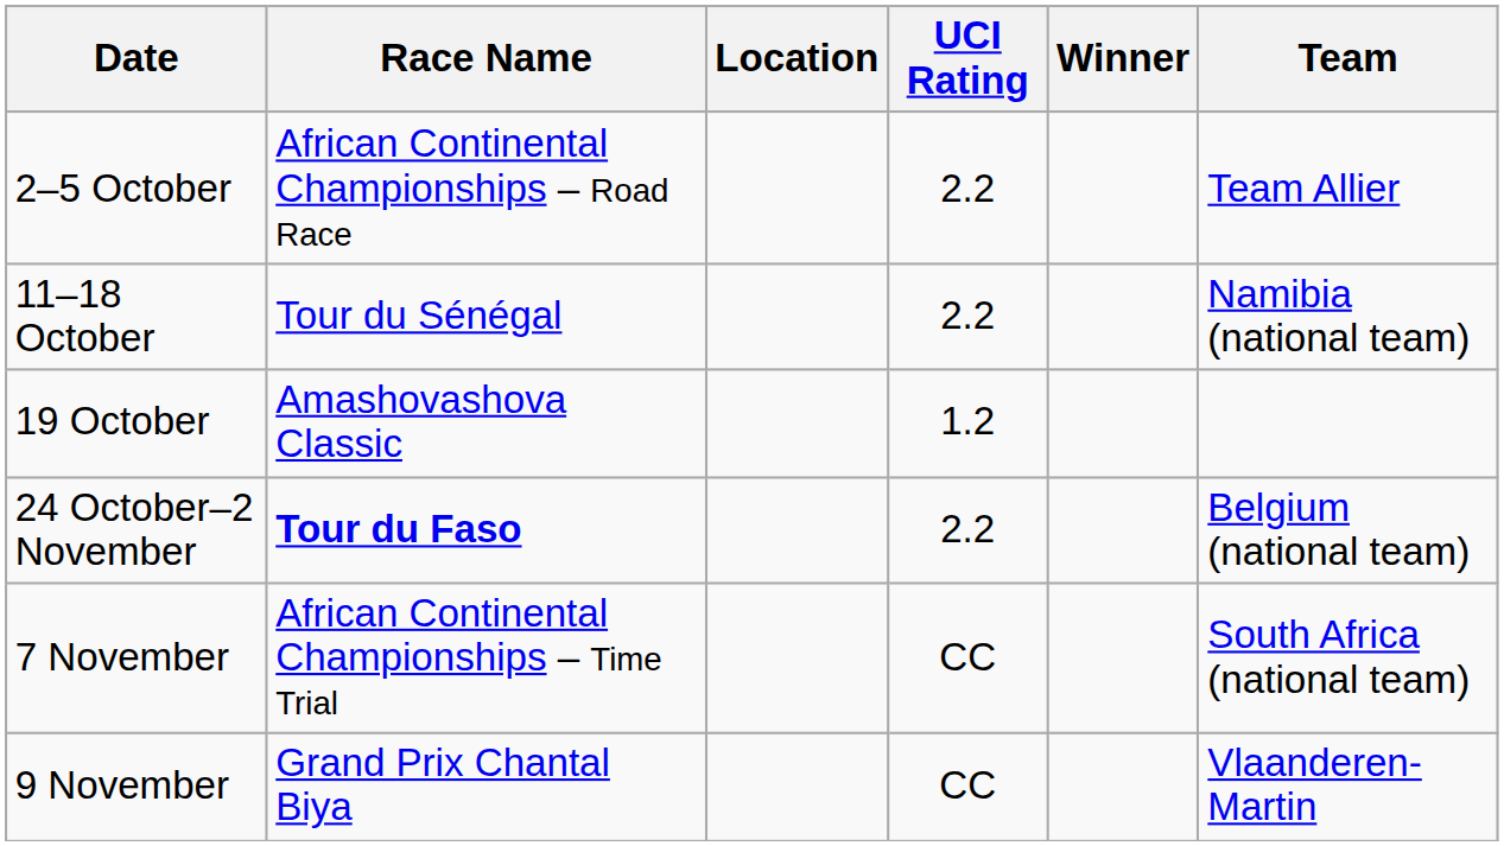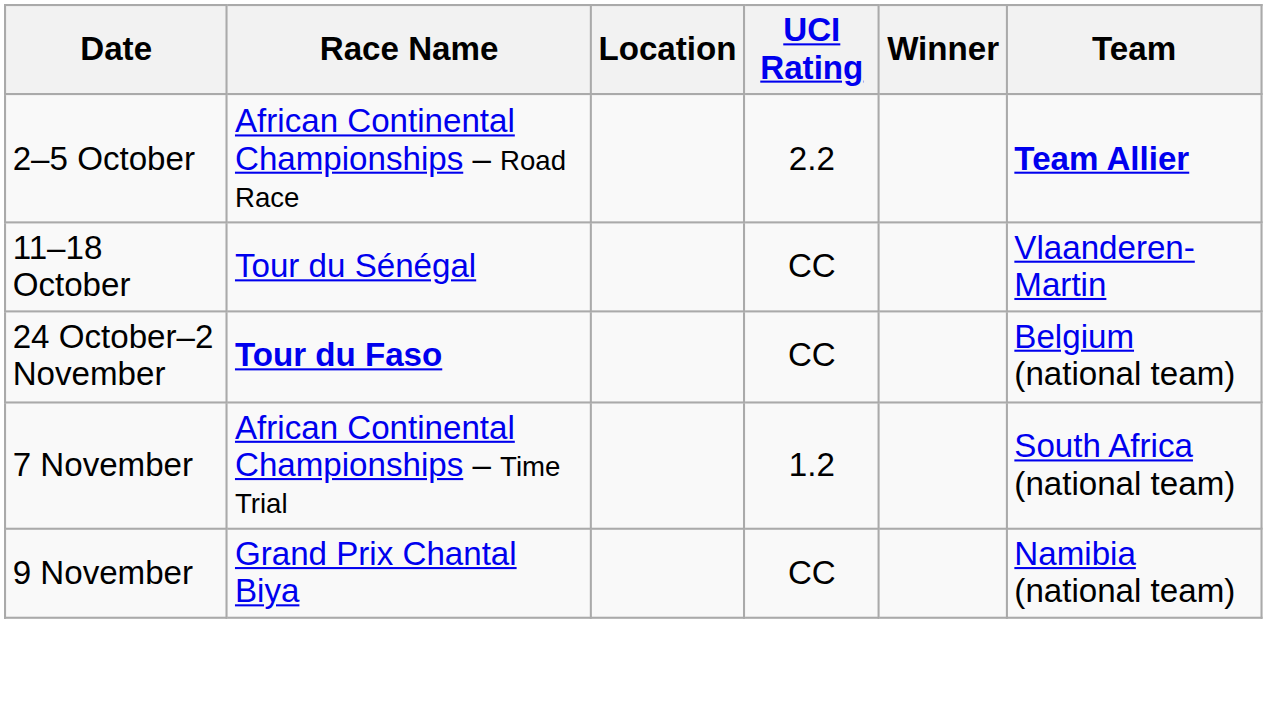2–5 October | Team: normal -> bold
11–18 October | UCI Rating: 2.2 -> CC
11–18 October | Team: Namibia (national team) -> Vlaanderen-Martin
- row: 19 October | Amashovashova Classic | 1.2
24 October–2 November | UCI Rating: 2.2 -> CC
7 November | UCI Rating: CC -> 1.2
9 November | Team: Vlaanderen-Martin -> Namibia (national team)
